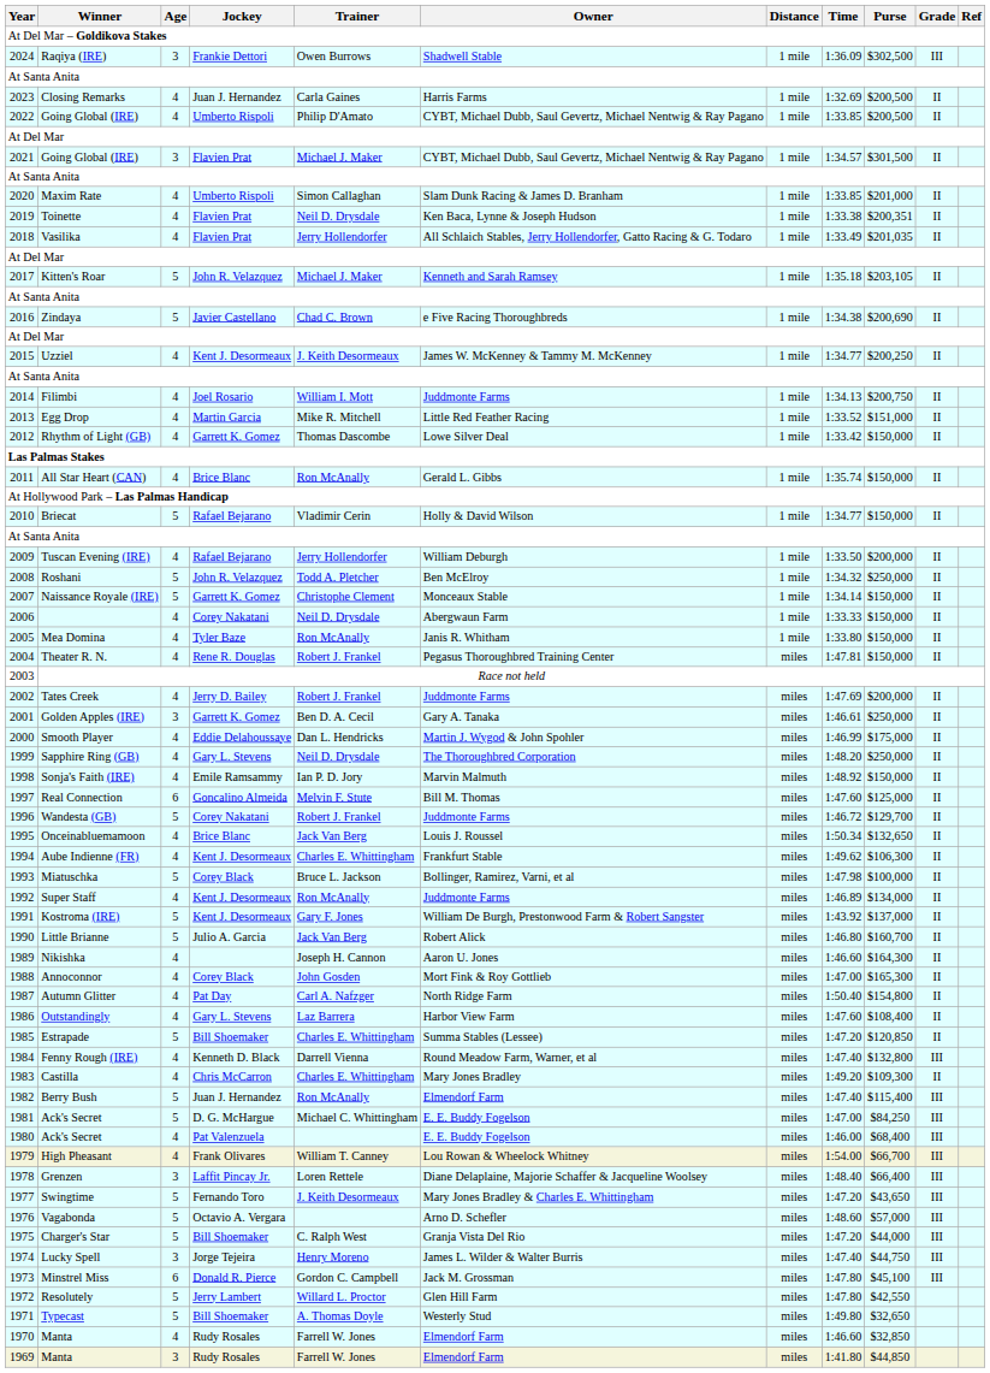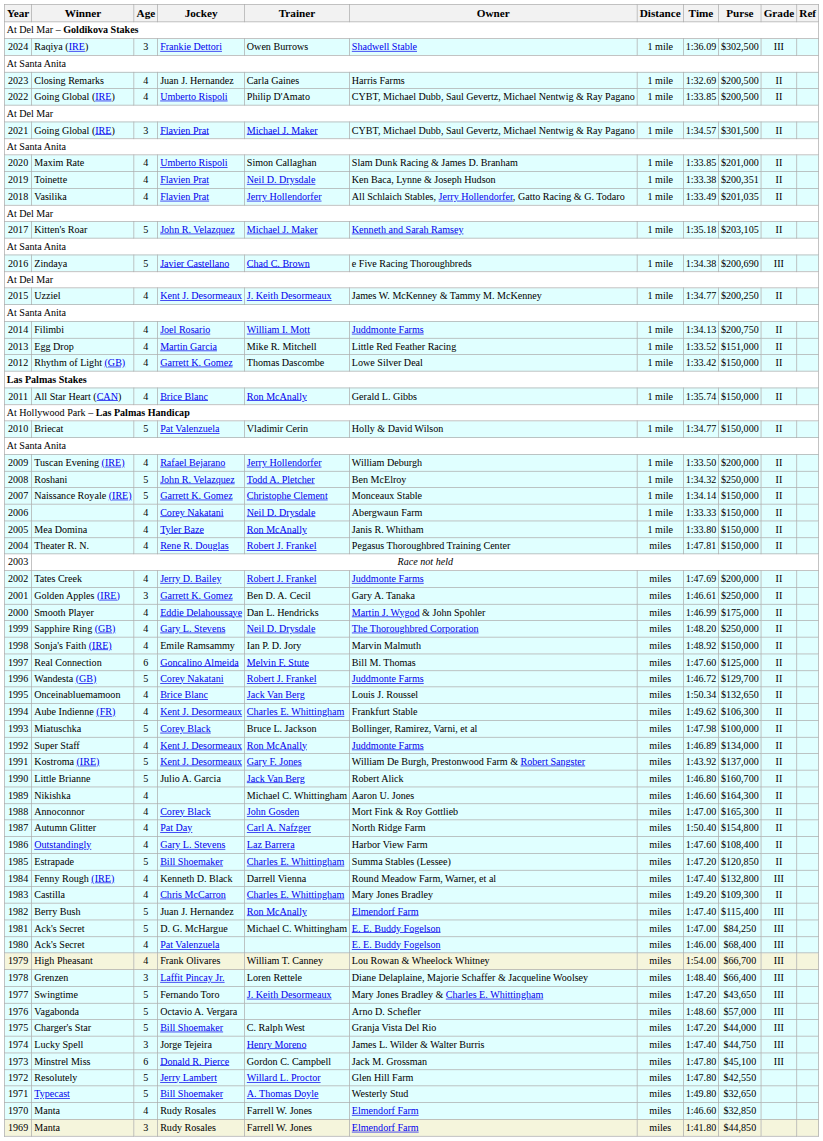2016 | Grade: II -> III
2010 | Jockey: Rafael Bejarano -> Pat Valenzuela
1989 | Trainer: Joseph H. Cannon -> Michael C. Whittingham
